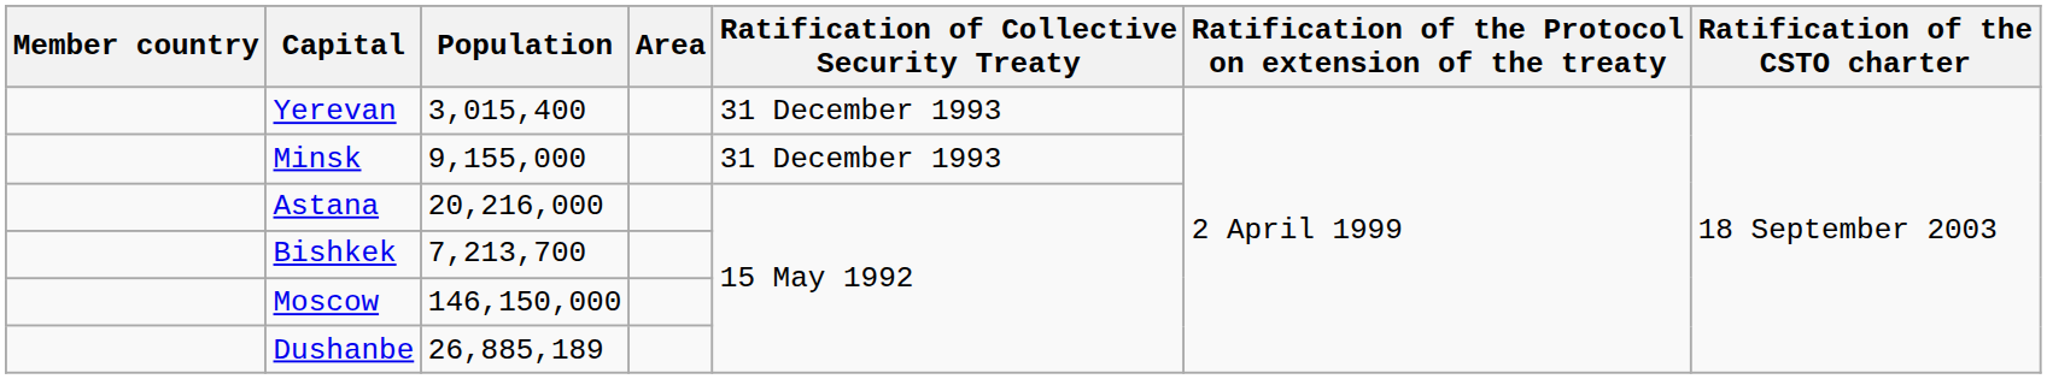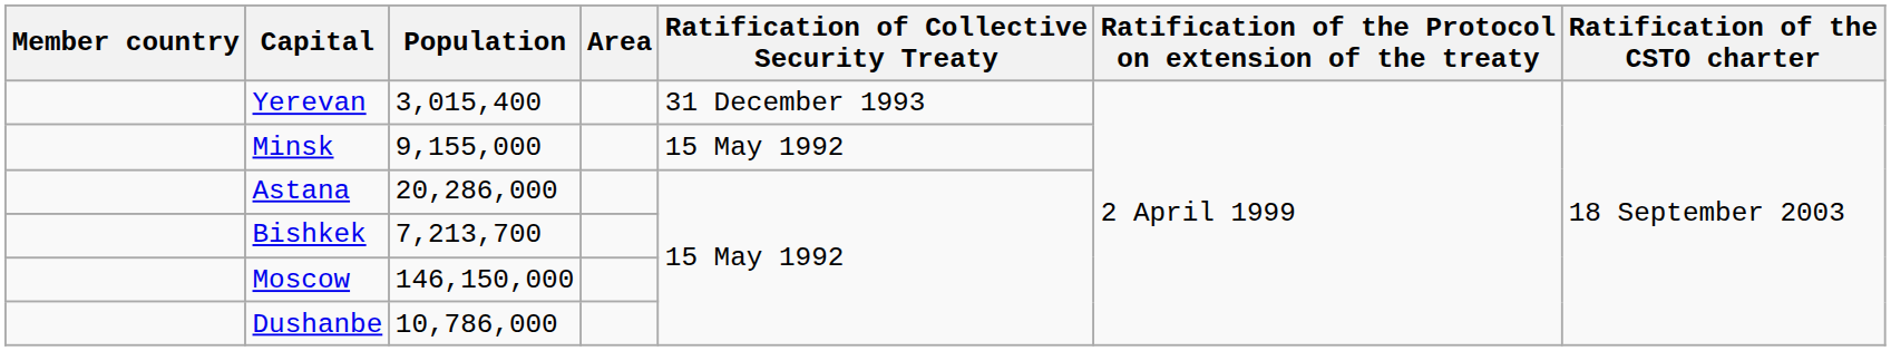Minsk | Ratification of Collective Security Treaty: 31 December 1993 -> 15 May 1992
Astana | Population: 20,216,000 -> 20,286,000
Dushanbe | Population: 26,885,189 -> 10,786,000
